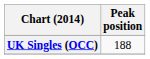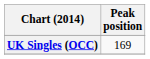UK Singles (OCC) | Peak position: 188 -> 169
